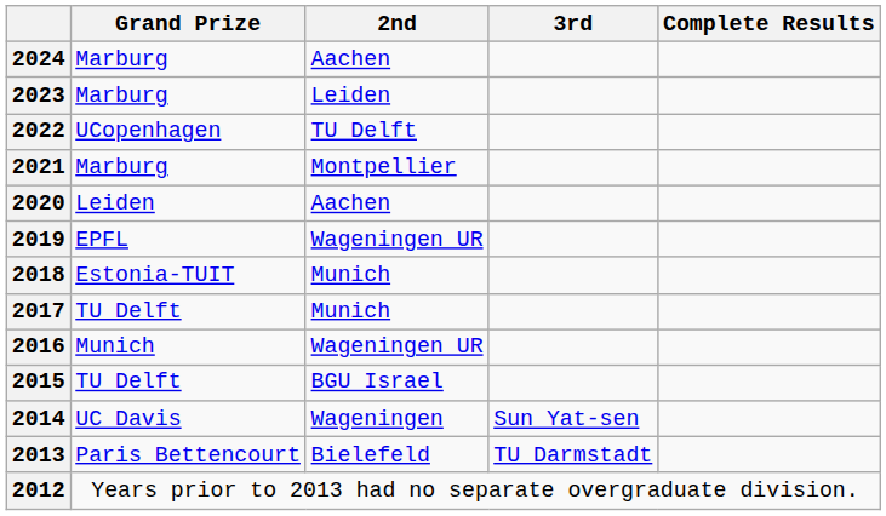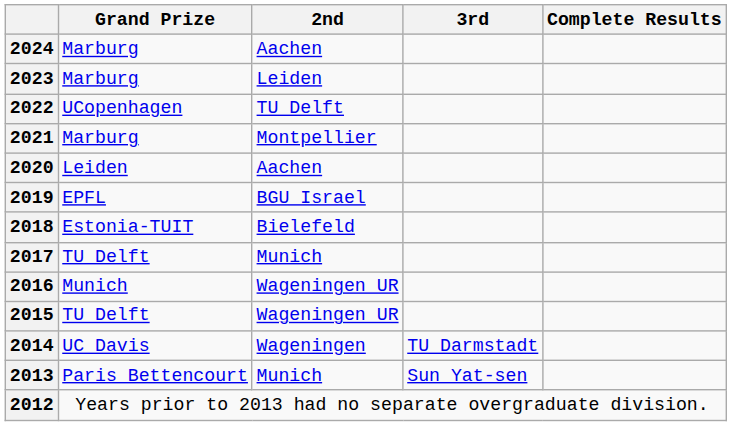2019 | 2nd: Wageningen UR -> BGU Israel
2018 | 2nd: Munich -> Bielefeld
2015 | 2nd: BGU Israel -> Wageningen UR
2014 | 3rd: Sun Yat-sen -> TU Darmstadt
2013 | 2nd: Bielefeld -> Munich
2013 | 3rd: TU Darmstadt -> Sun Yat-sen
